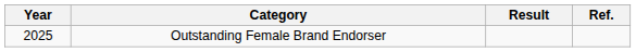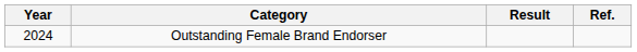Outstanding Female Brand Endorser | Year: 2025 -> 2024
